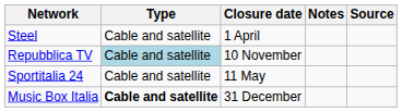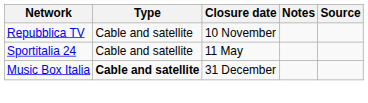- row: Steel | Cable and satellite | 1 April
Repubblica TV | Type: lightblue background -> no background
